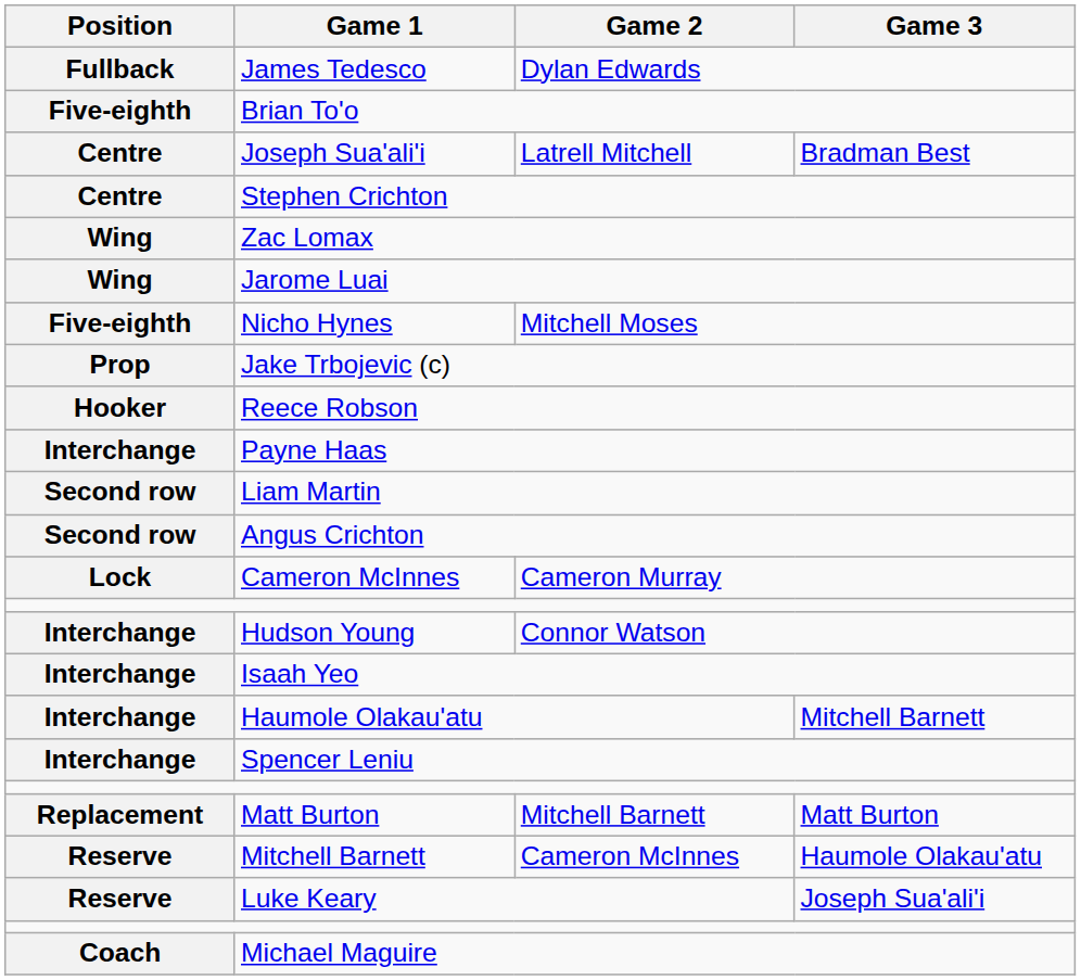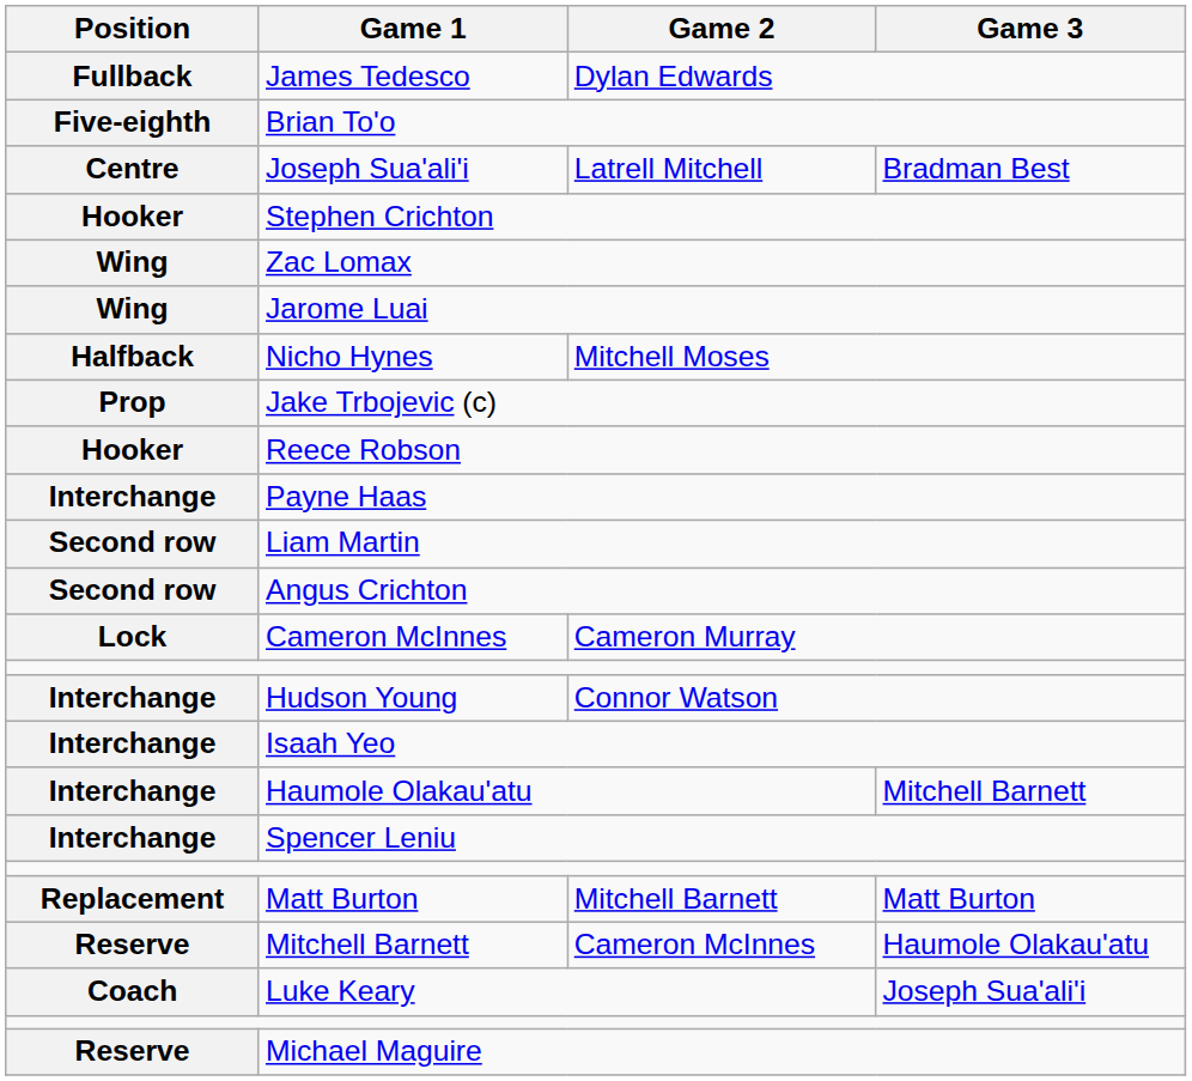Stephen Crichton | Position: Centre -> Hooker
Nicho Hynes | Position: Five-eighth -> Halfback
Luke Keary | Position: Reserve -> Coach
Michael Maguire | Position: Coach -> Reserve
